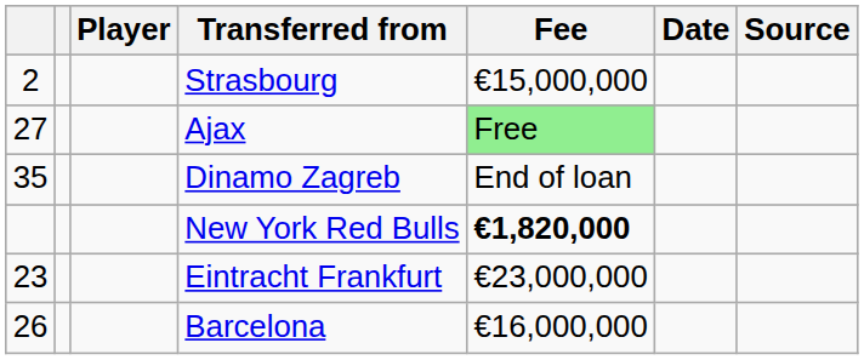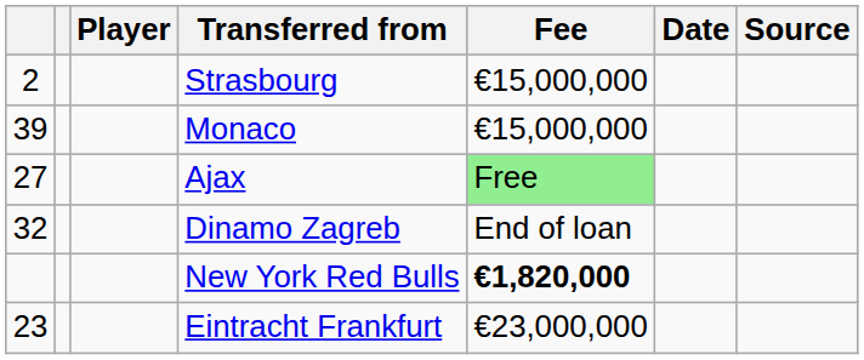+ row: 39 | Monaco | €15,000,000
Dinamo Zagreb | column 1: 35 -> 32
- row: 26 | Barcelona | €16,000,000
